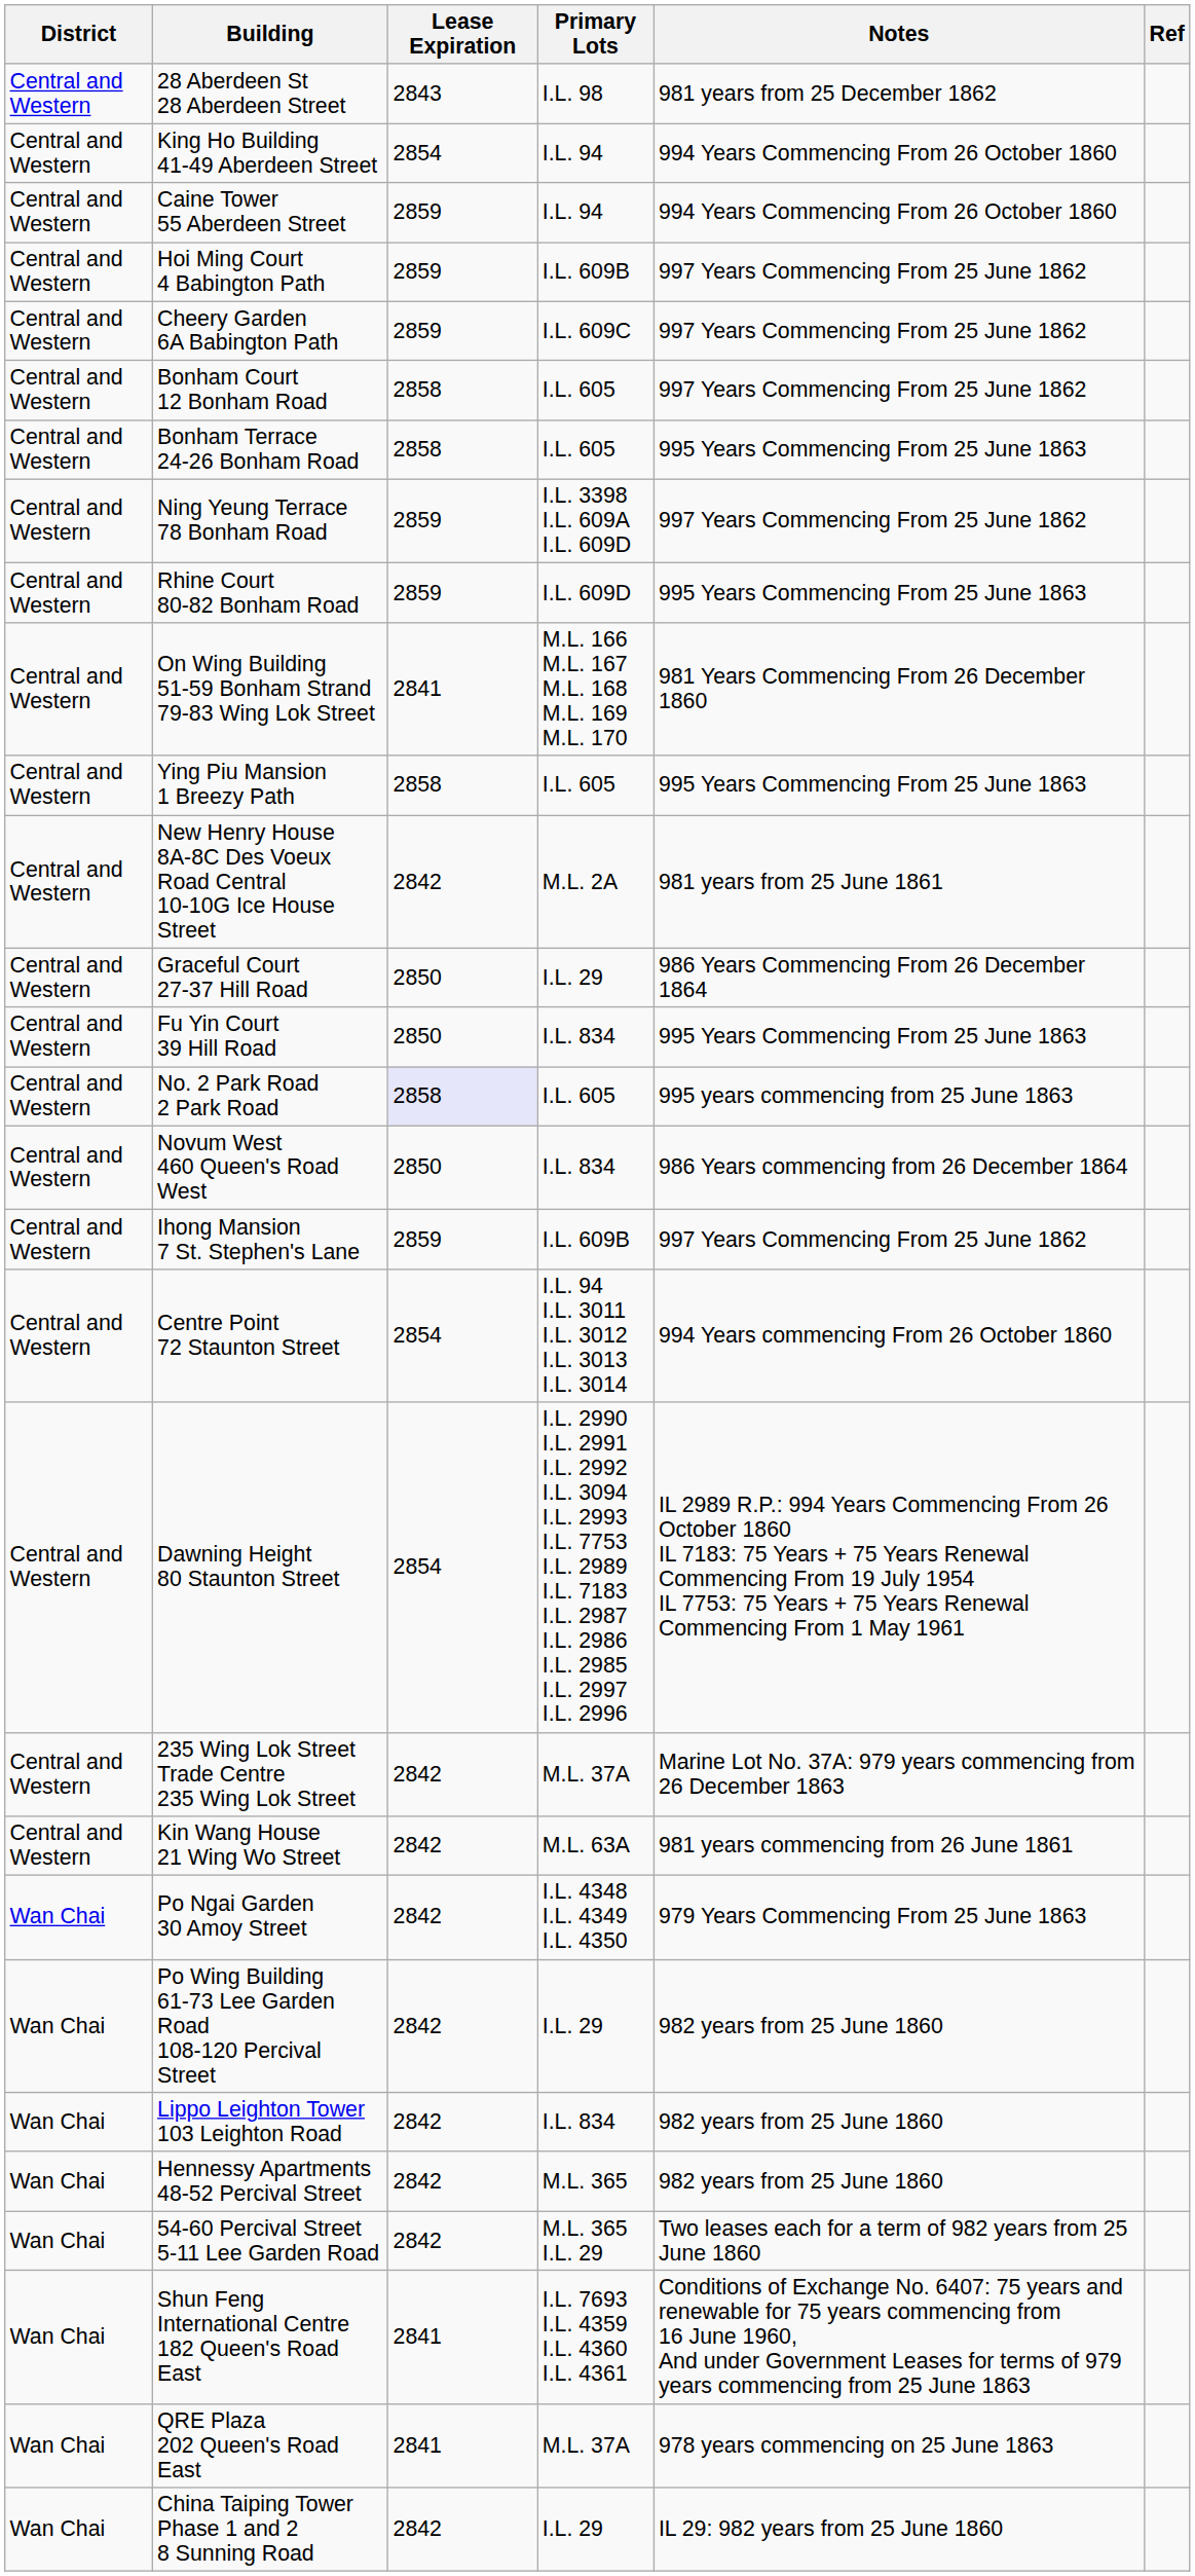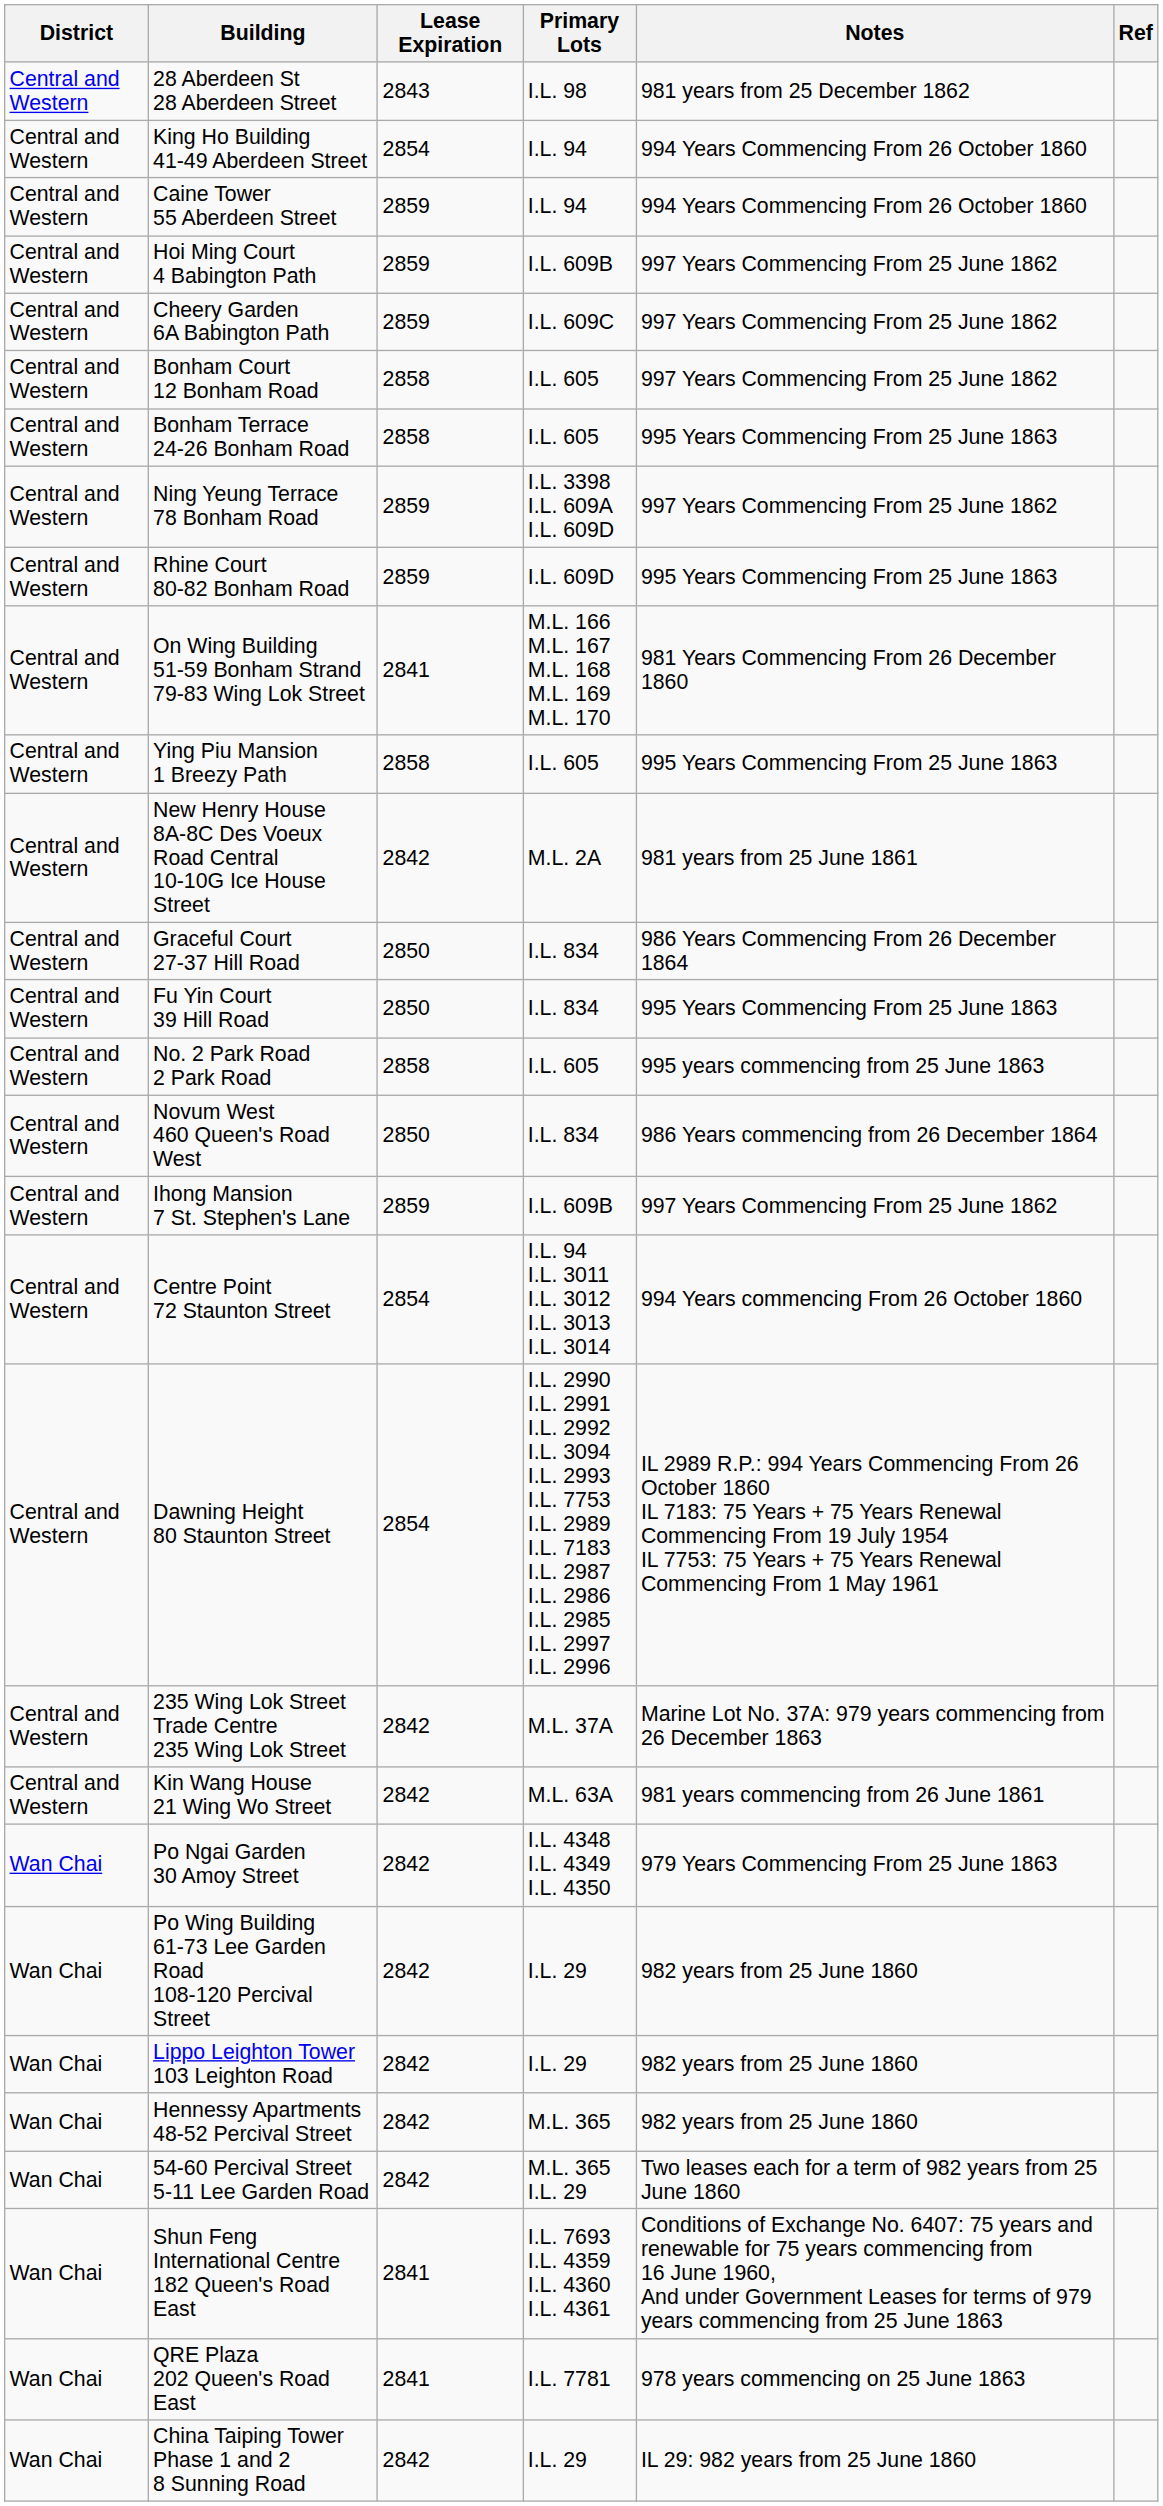Graceful Court 27-37 Hill Road | Primary Lots: I.L. 29 -> I.L. 834
No. 2 Park Road 2 Park Road | Lease Expiration: lavender background -> no background
Lippo Leighton Tower 103 Leighton Road | Primary Lots: I.L. 834 -> I.L. 29
QRE Plaza 202 Queen's Road East | Primary Lots: M.L. 37A -> I.L. 7781
